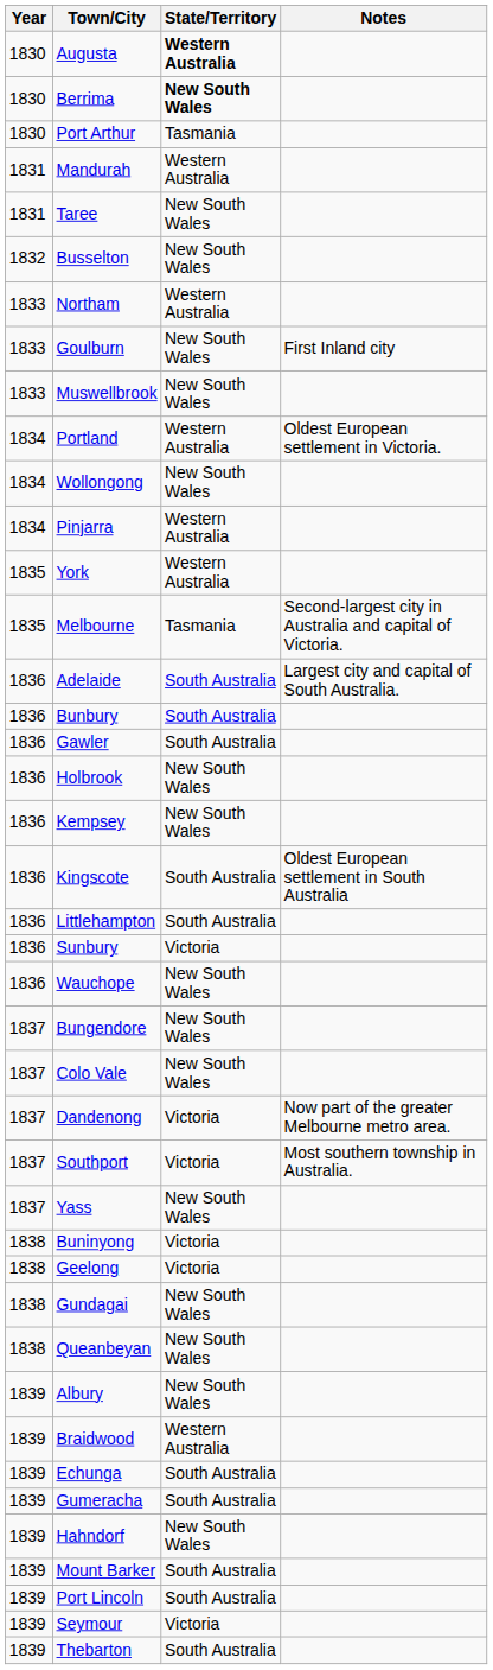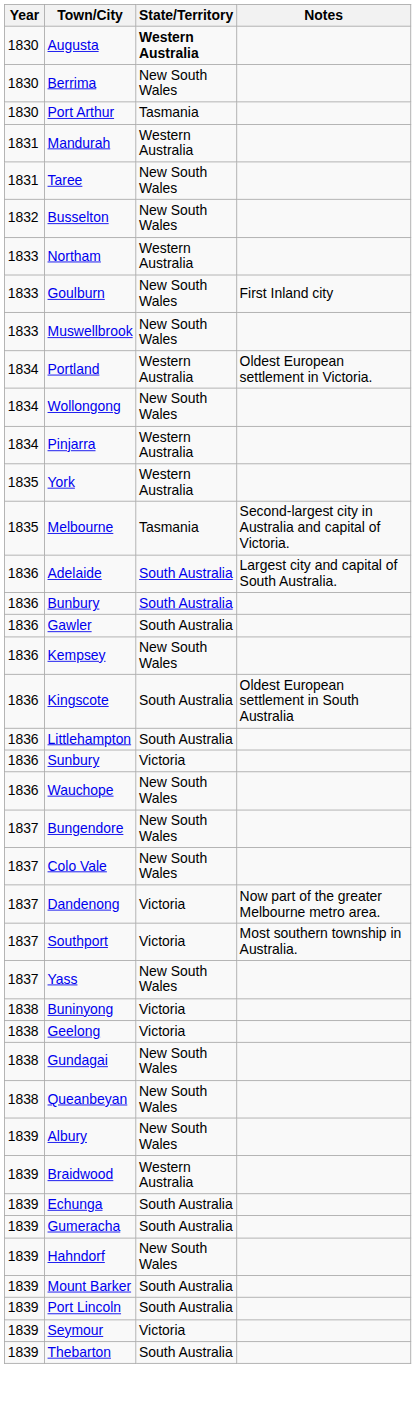Berrima | State/Territory: bold -> normal
- row: 1836 | Holbrook | New South Wales
